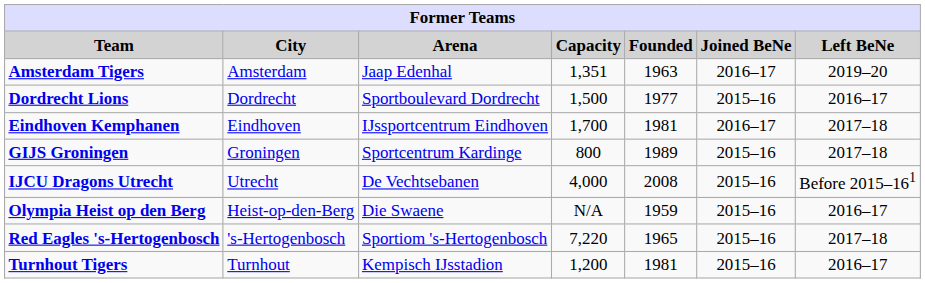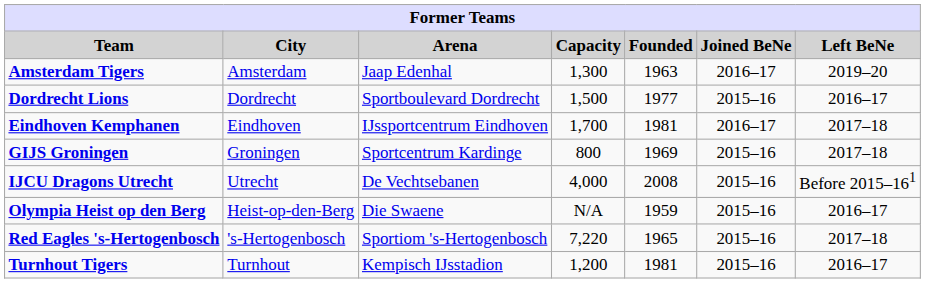Amsterdam Tigers | Capacity: 1,351 -> 1,300
GIJS Groningen | Founded: 1989 -> 1969
